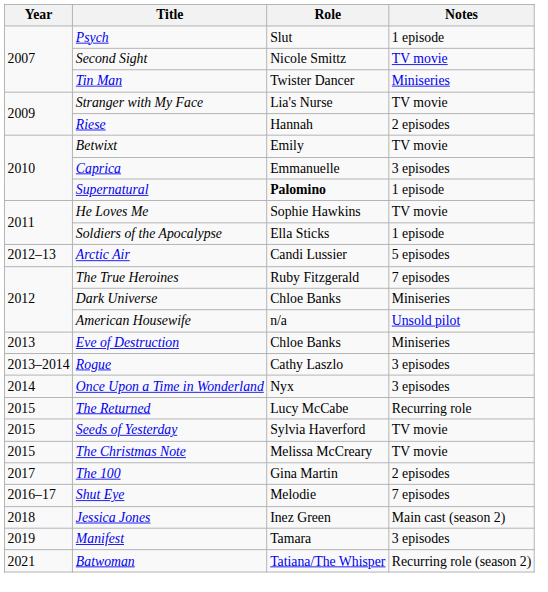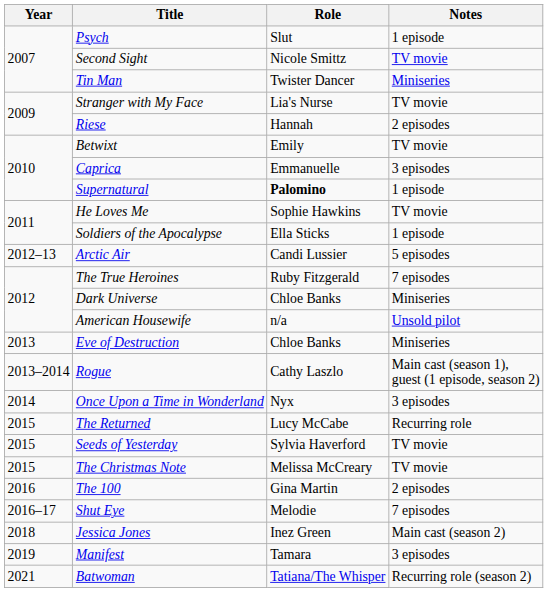Rogue | Notes: 3 episodes -> Main cast (season 1), guest (1 episode, season 2)
The 100 | Year: 2017 -> 2016
